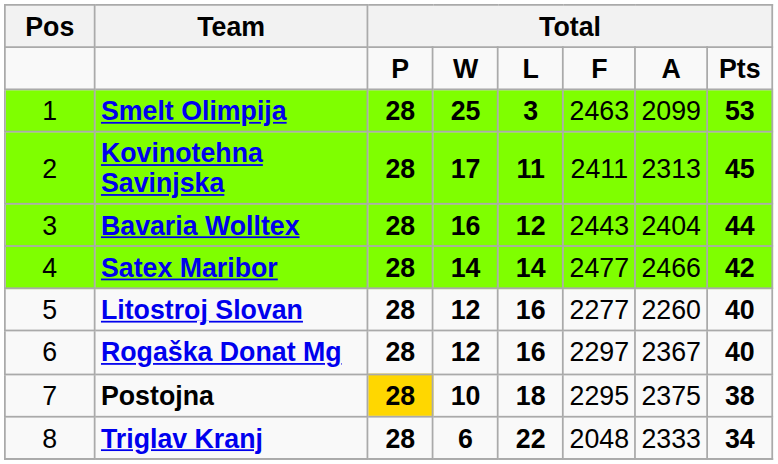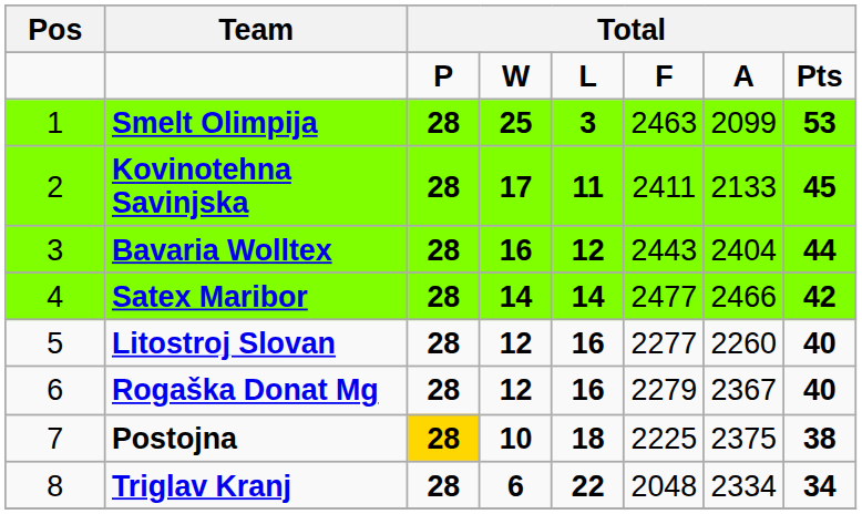Kovinotehna Savinjska | column 7: 2313 -> 2133
Rogaška Donat Mg | column 6: 2297 -> 2279
Postojna | column 6: 2295 -> 2225
Triglav Kranj | column 7: 2333 -> 2334
